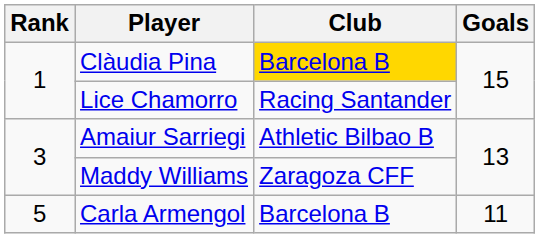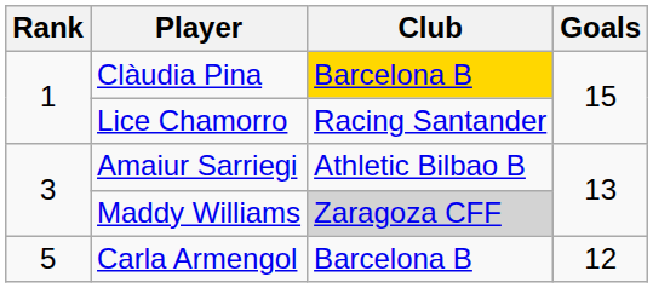Maddy Williams | Club: no background -> lightgrey background
Carla Armengol | Goals: 11 -> 12
